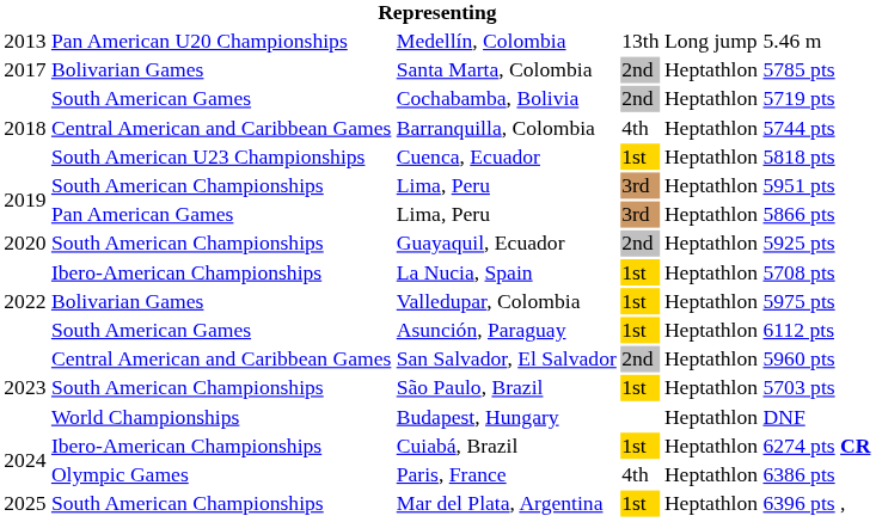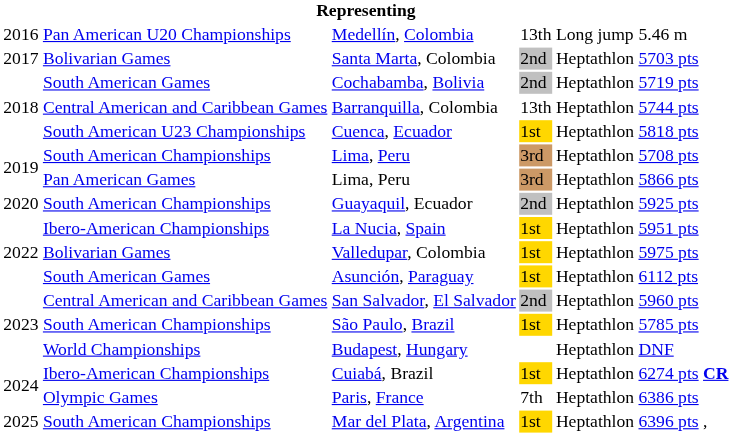Medellín, Colombia | column 1: 2013 -> 2016
Santa Marta, Colombia | column 6: 5785 pts -> 5703 pts
Barranquilla, Colombia | column 4: 4th -> 13th
South American Championships / Lima, Peru | column 6: 5951 pts -> 5708 pts
La Nucia, Spain | column 6: 5708 pts -> 5951 pts
São Paulo, Brazil | column 6: 5703 pts -> 5785 pts
Paris, France | column 4: 4th -> 7th
